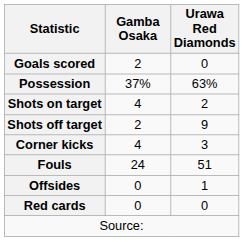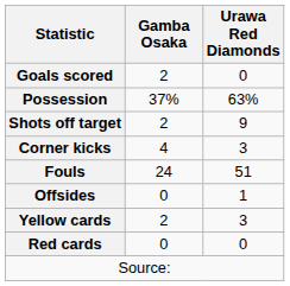- row: Shots on target | 4 | 2
+ row: Yellow cards | 2 | 3
